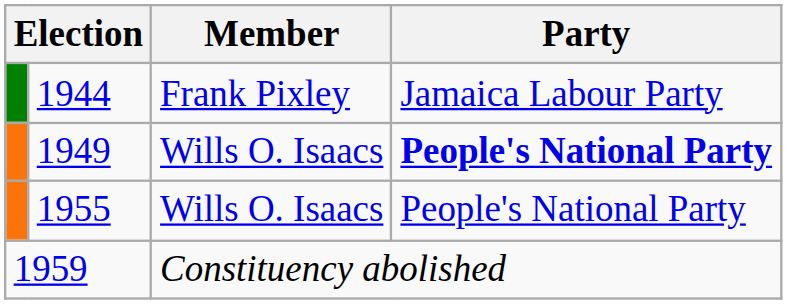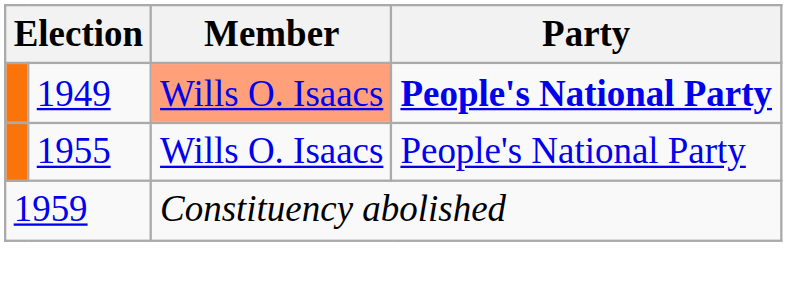- row: 1944 | Frank Pixley | Jamaica Labour Party
1949 | Member: no background -> lightsalmon background
